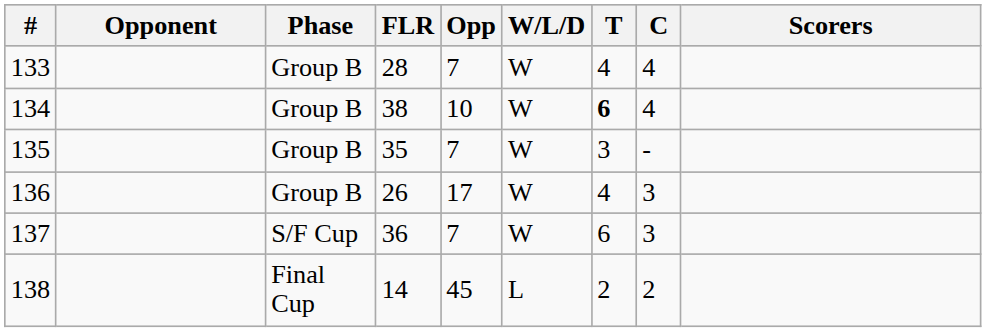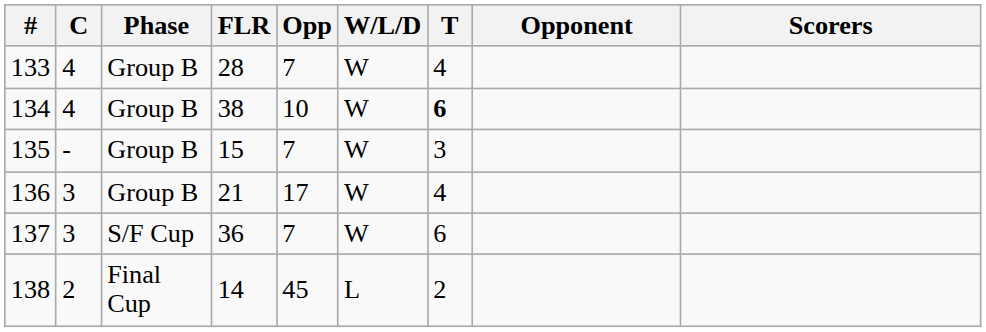columns swapped: Opponent <-> C
135 | FLR: 35 -> 15
136 | FLR: 26 -> 21
